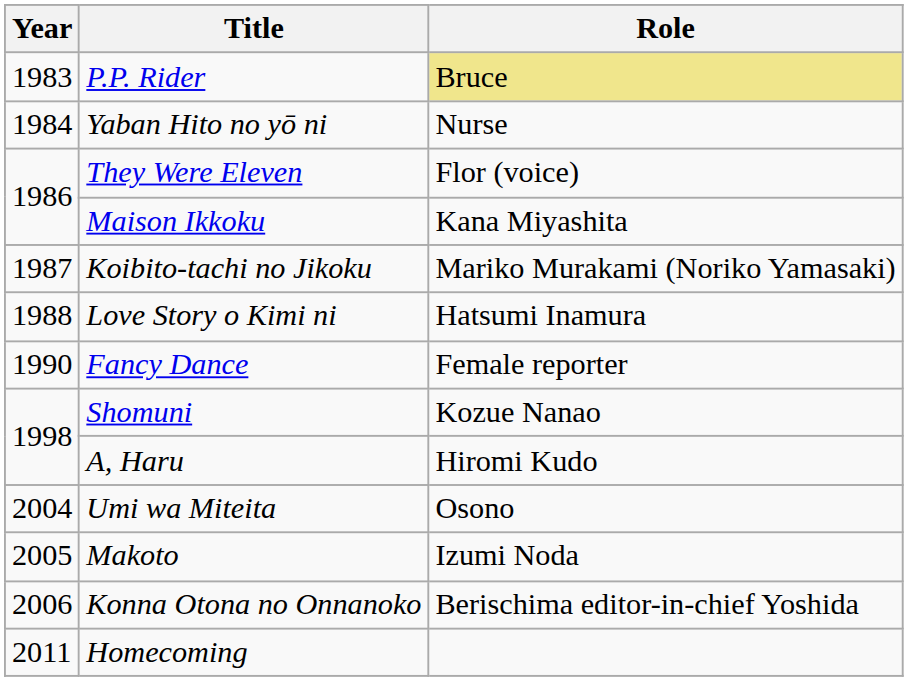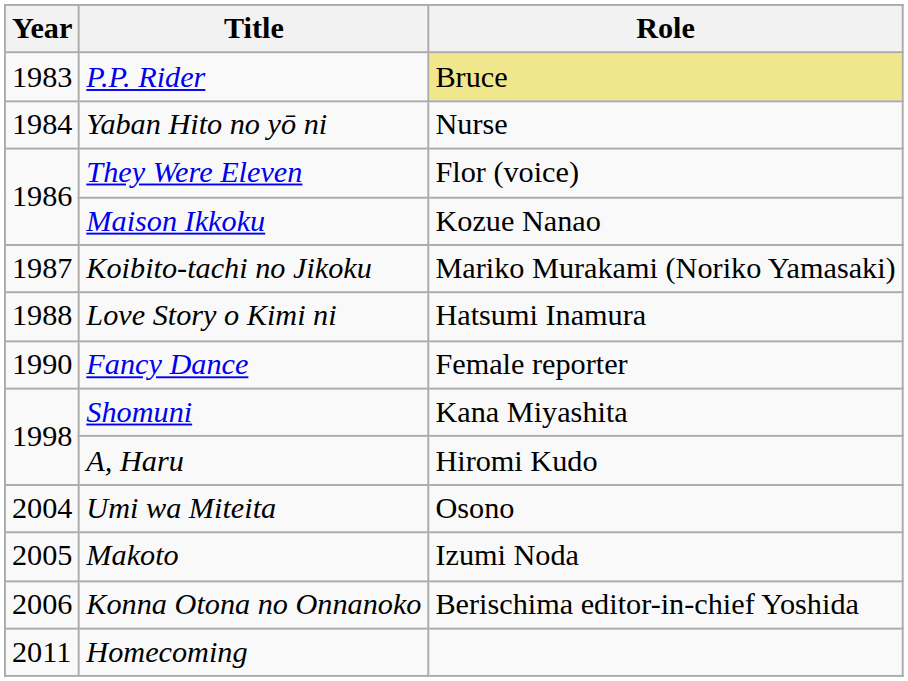Maison Ikkoku | Role: Kana Miyashita -> Kozue Nanao
Shomuni | Role: Kozue Nanao -> Kana Miyashita
